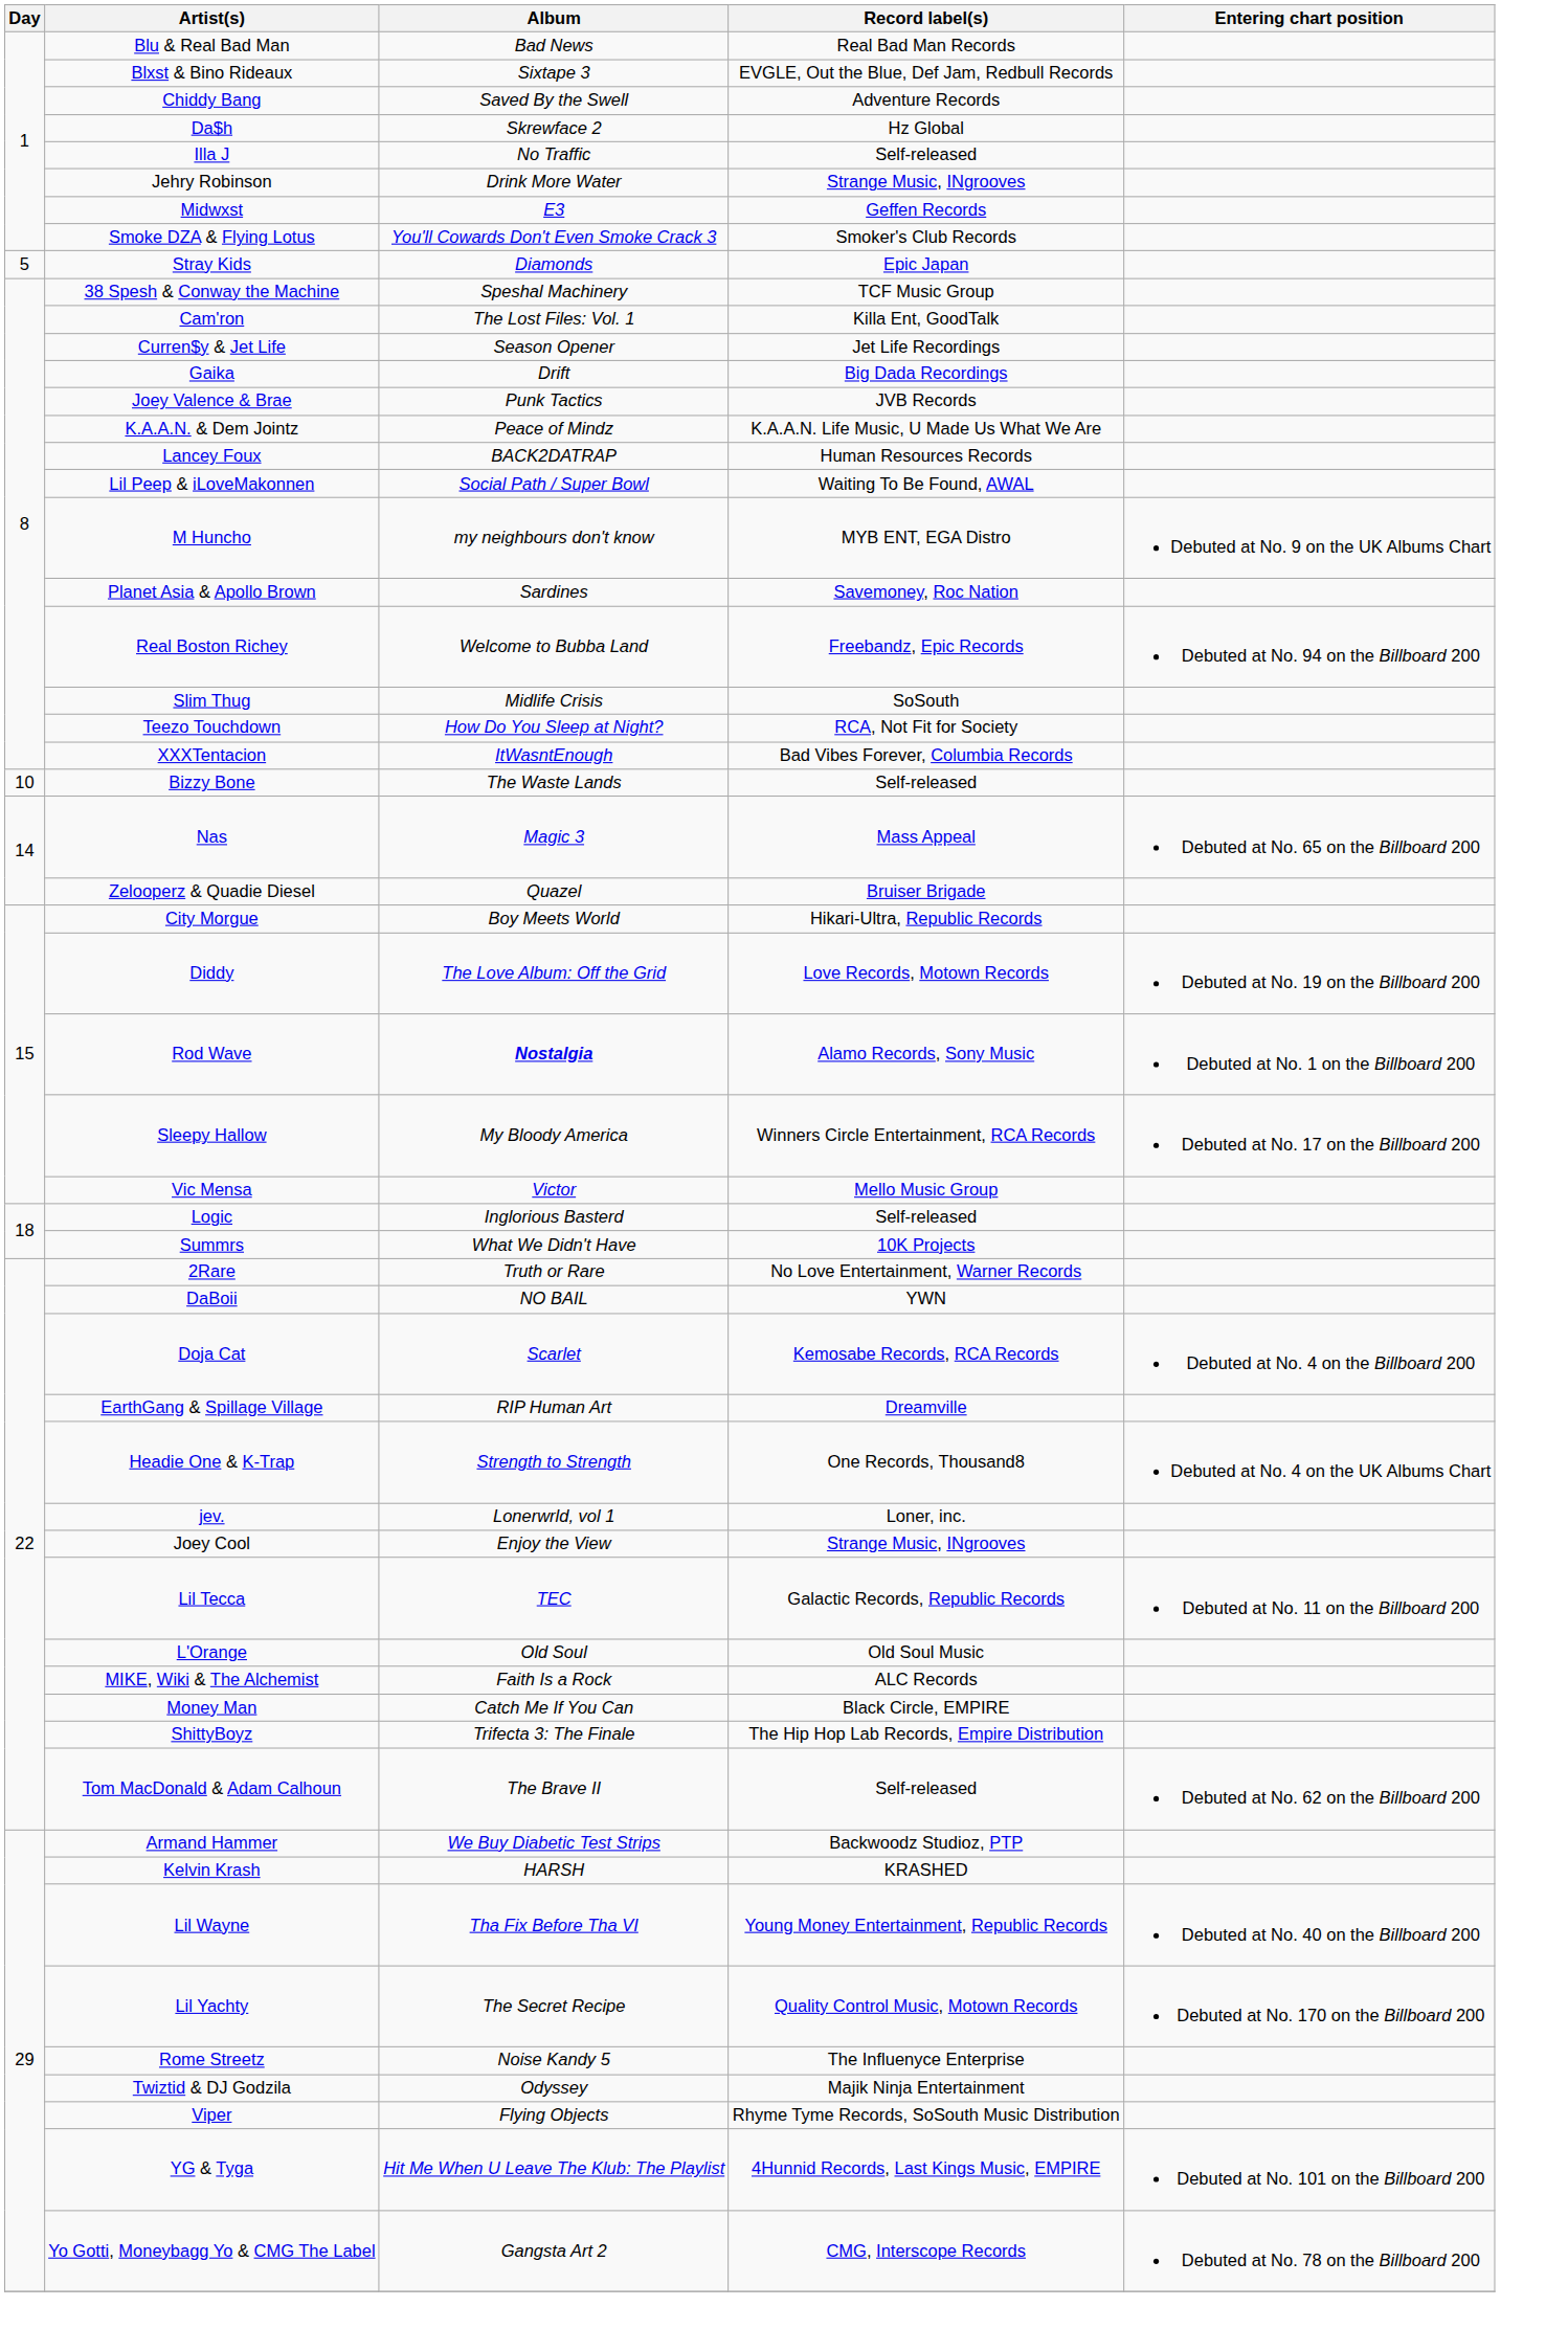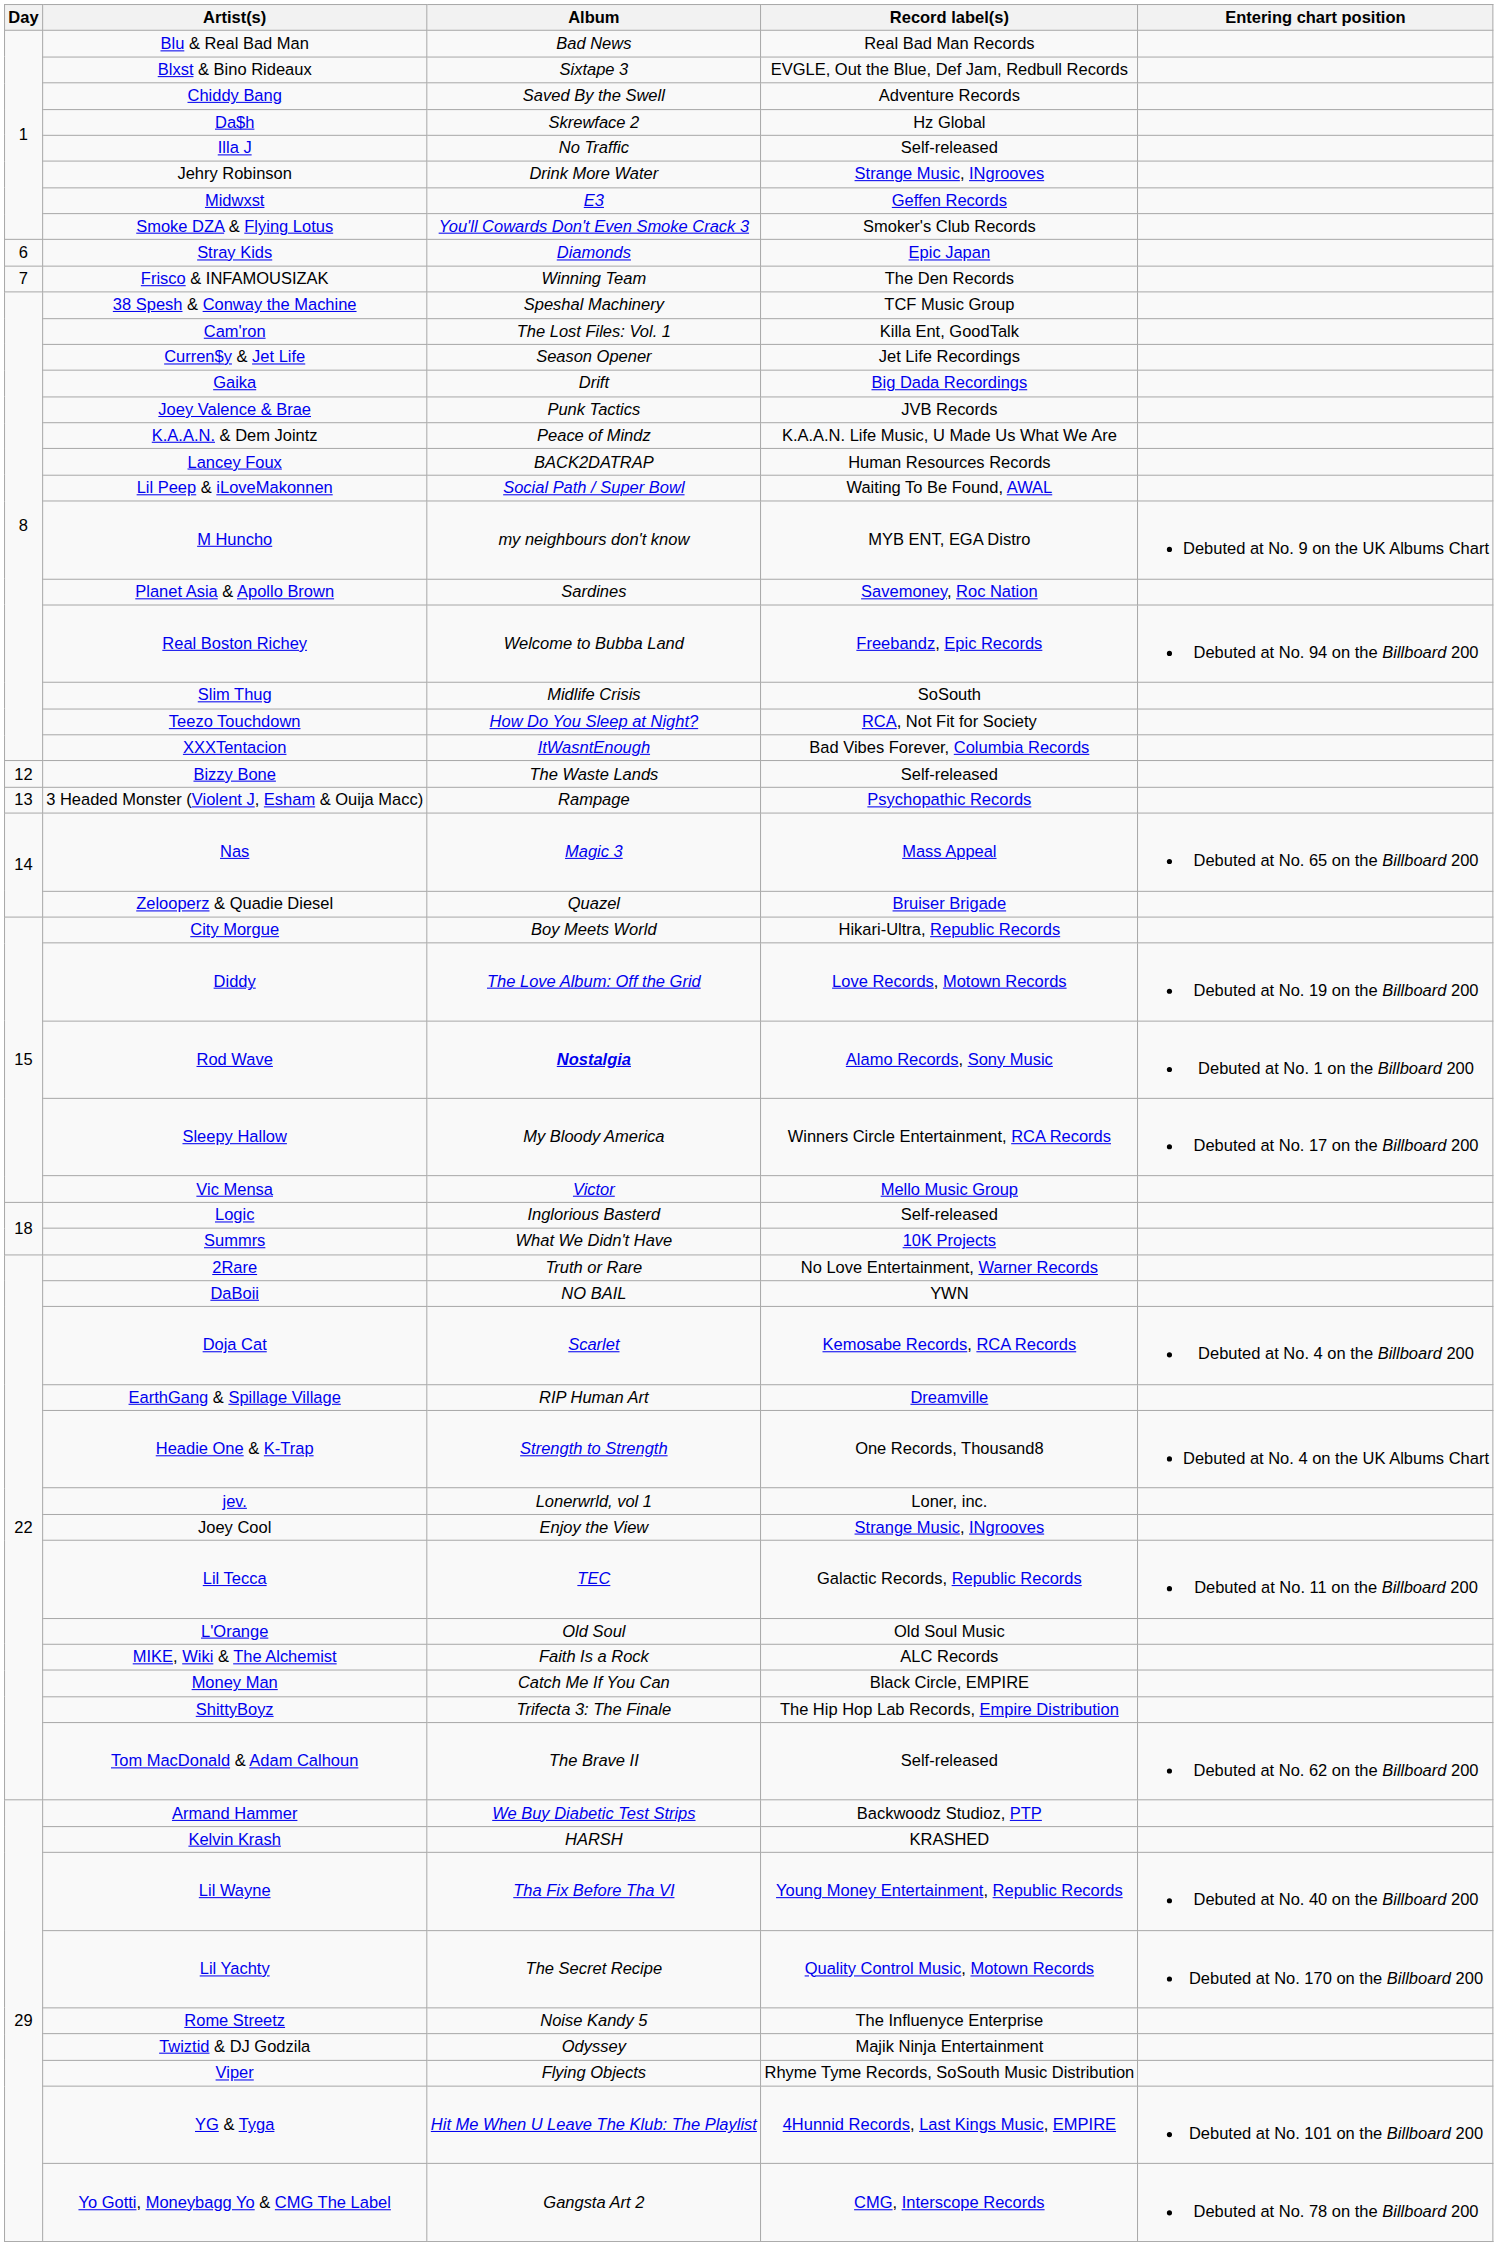Stray Kids | Day: 5 -> 6
+ row: 7 | Frisco & INFAMOUSIZAK | Winning Team | The Den Records
Bizzy Bone | Day: 10 -> 12
+ row: 13 | 3 Headed Monster (Violent J, Esham & Ouija Macc) | Rampage | Psychopathic Records
